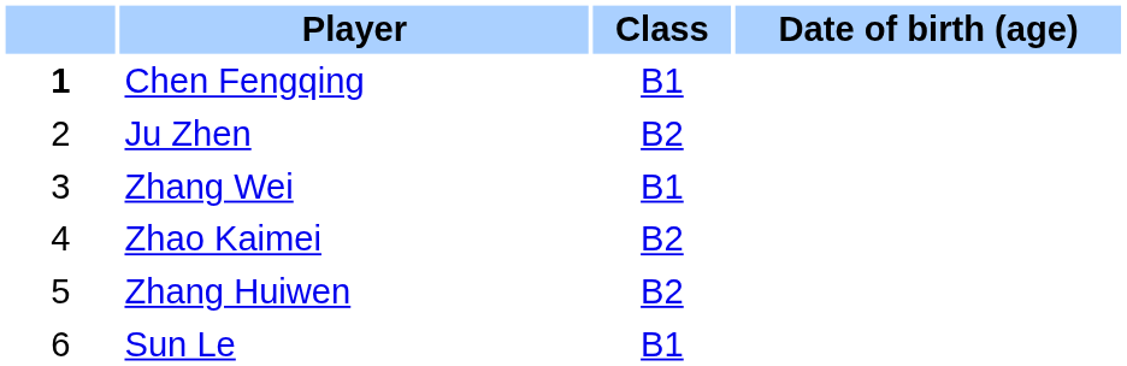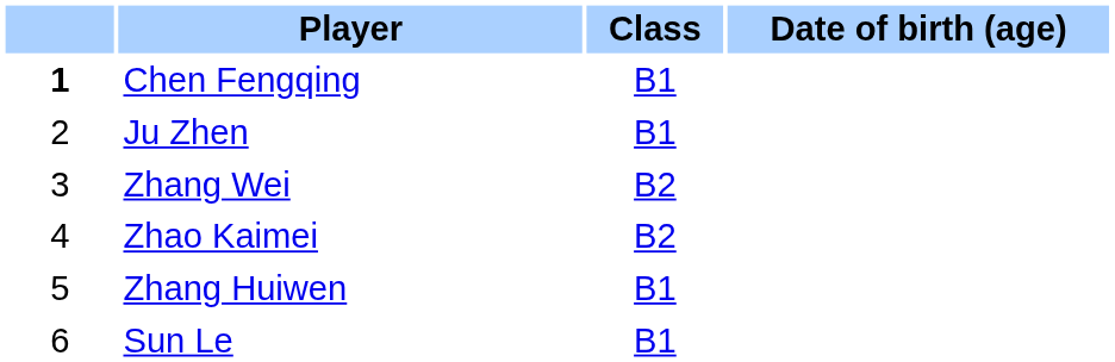Ju Zhen | Class: B2 -> B1
Zhang Wei | Class: B1 -> B2
Zhang Huiwen | Class: B2 -> B1
